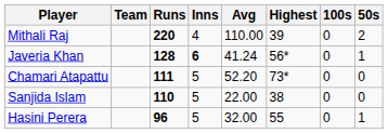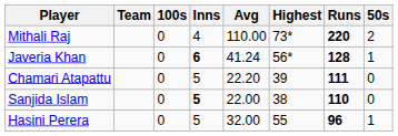columns swapped: Runs <-> 100s
Mithali Raj | Highest: 39 -> 73*
Chamari Atapattu | Avg: 52.20 -> 22.20
Chamari Atapattu | Highest: 73* -> 39
Sanjida Islam | Inns: normal -> bold
